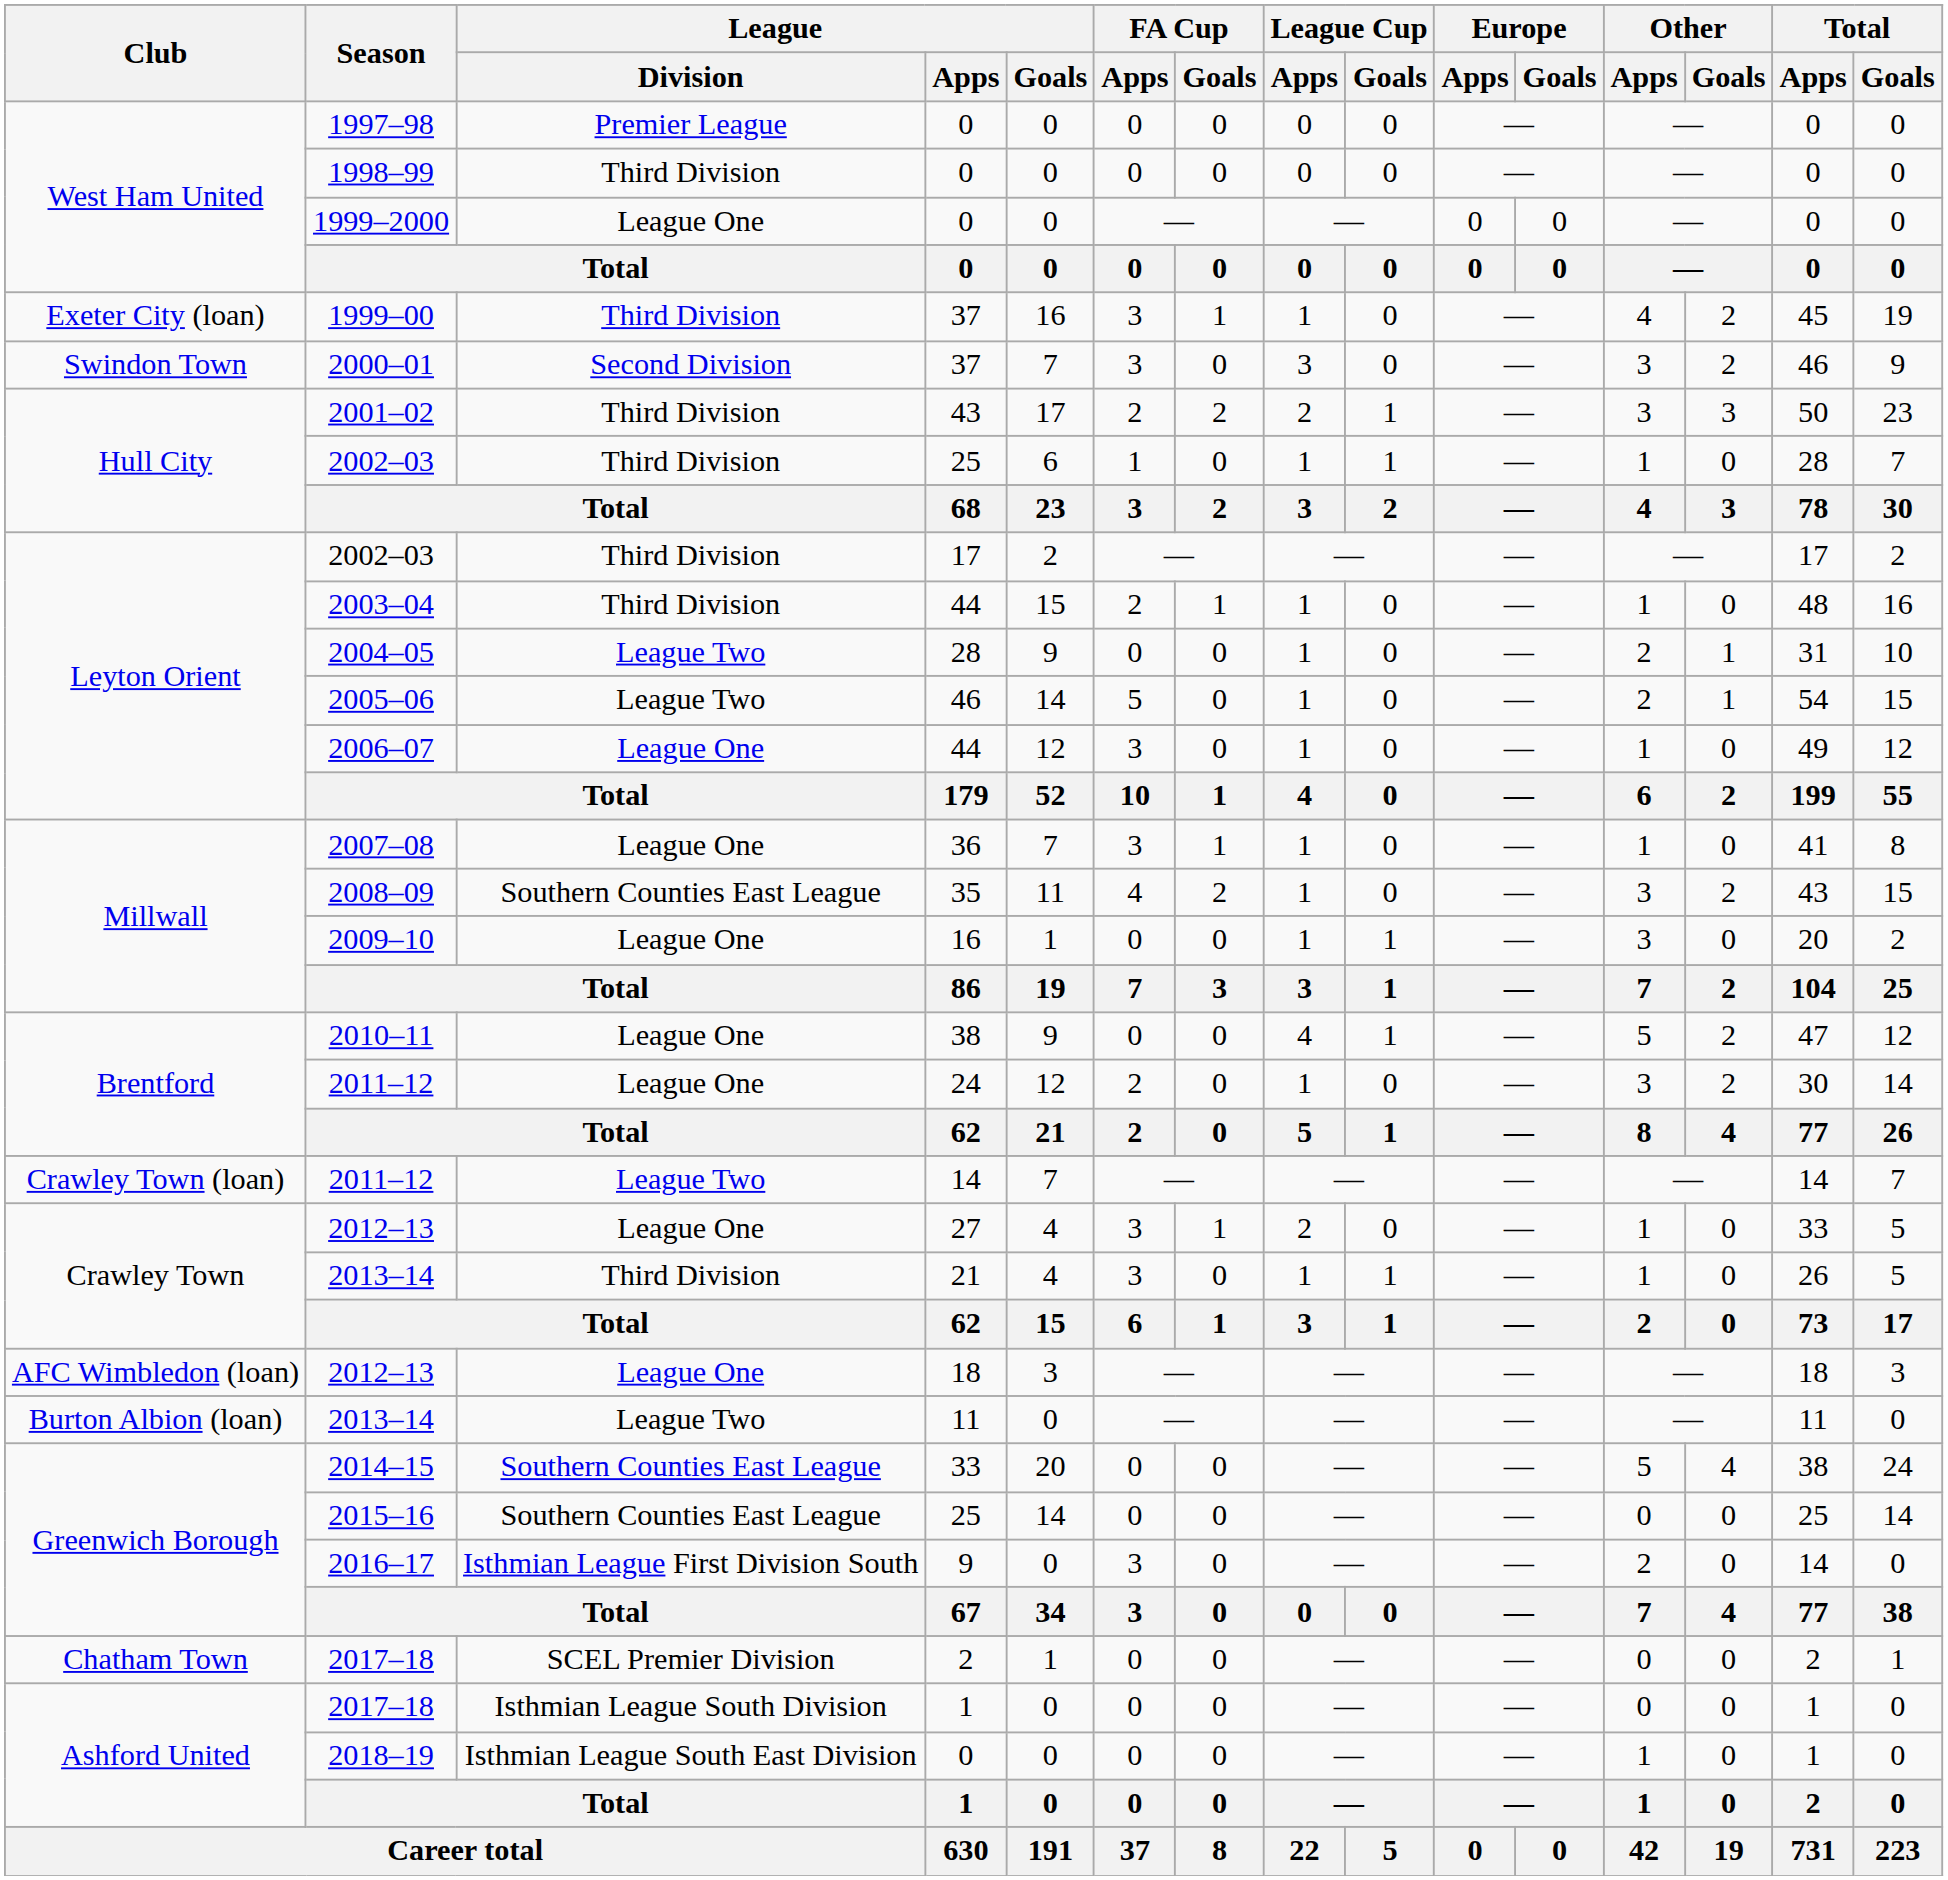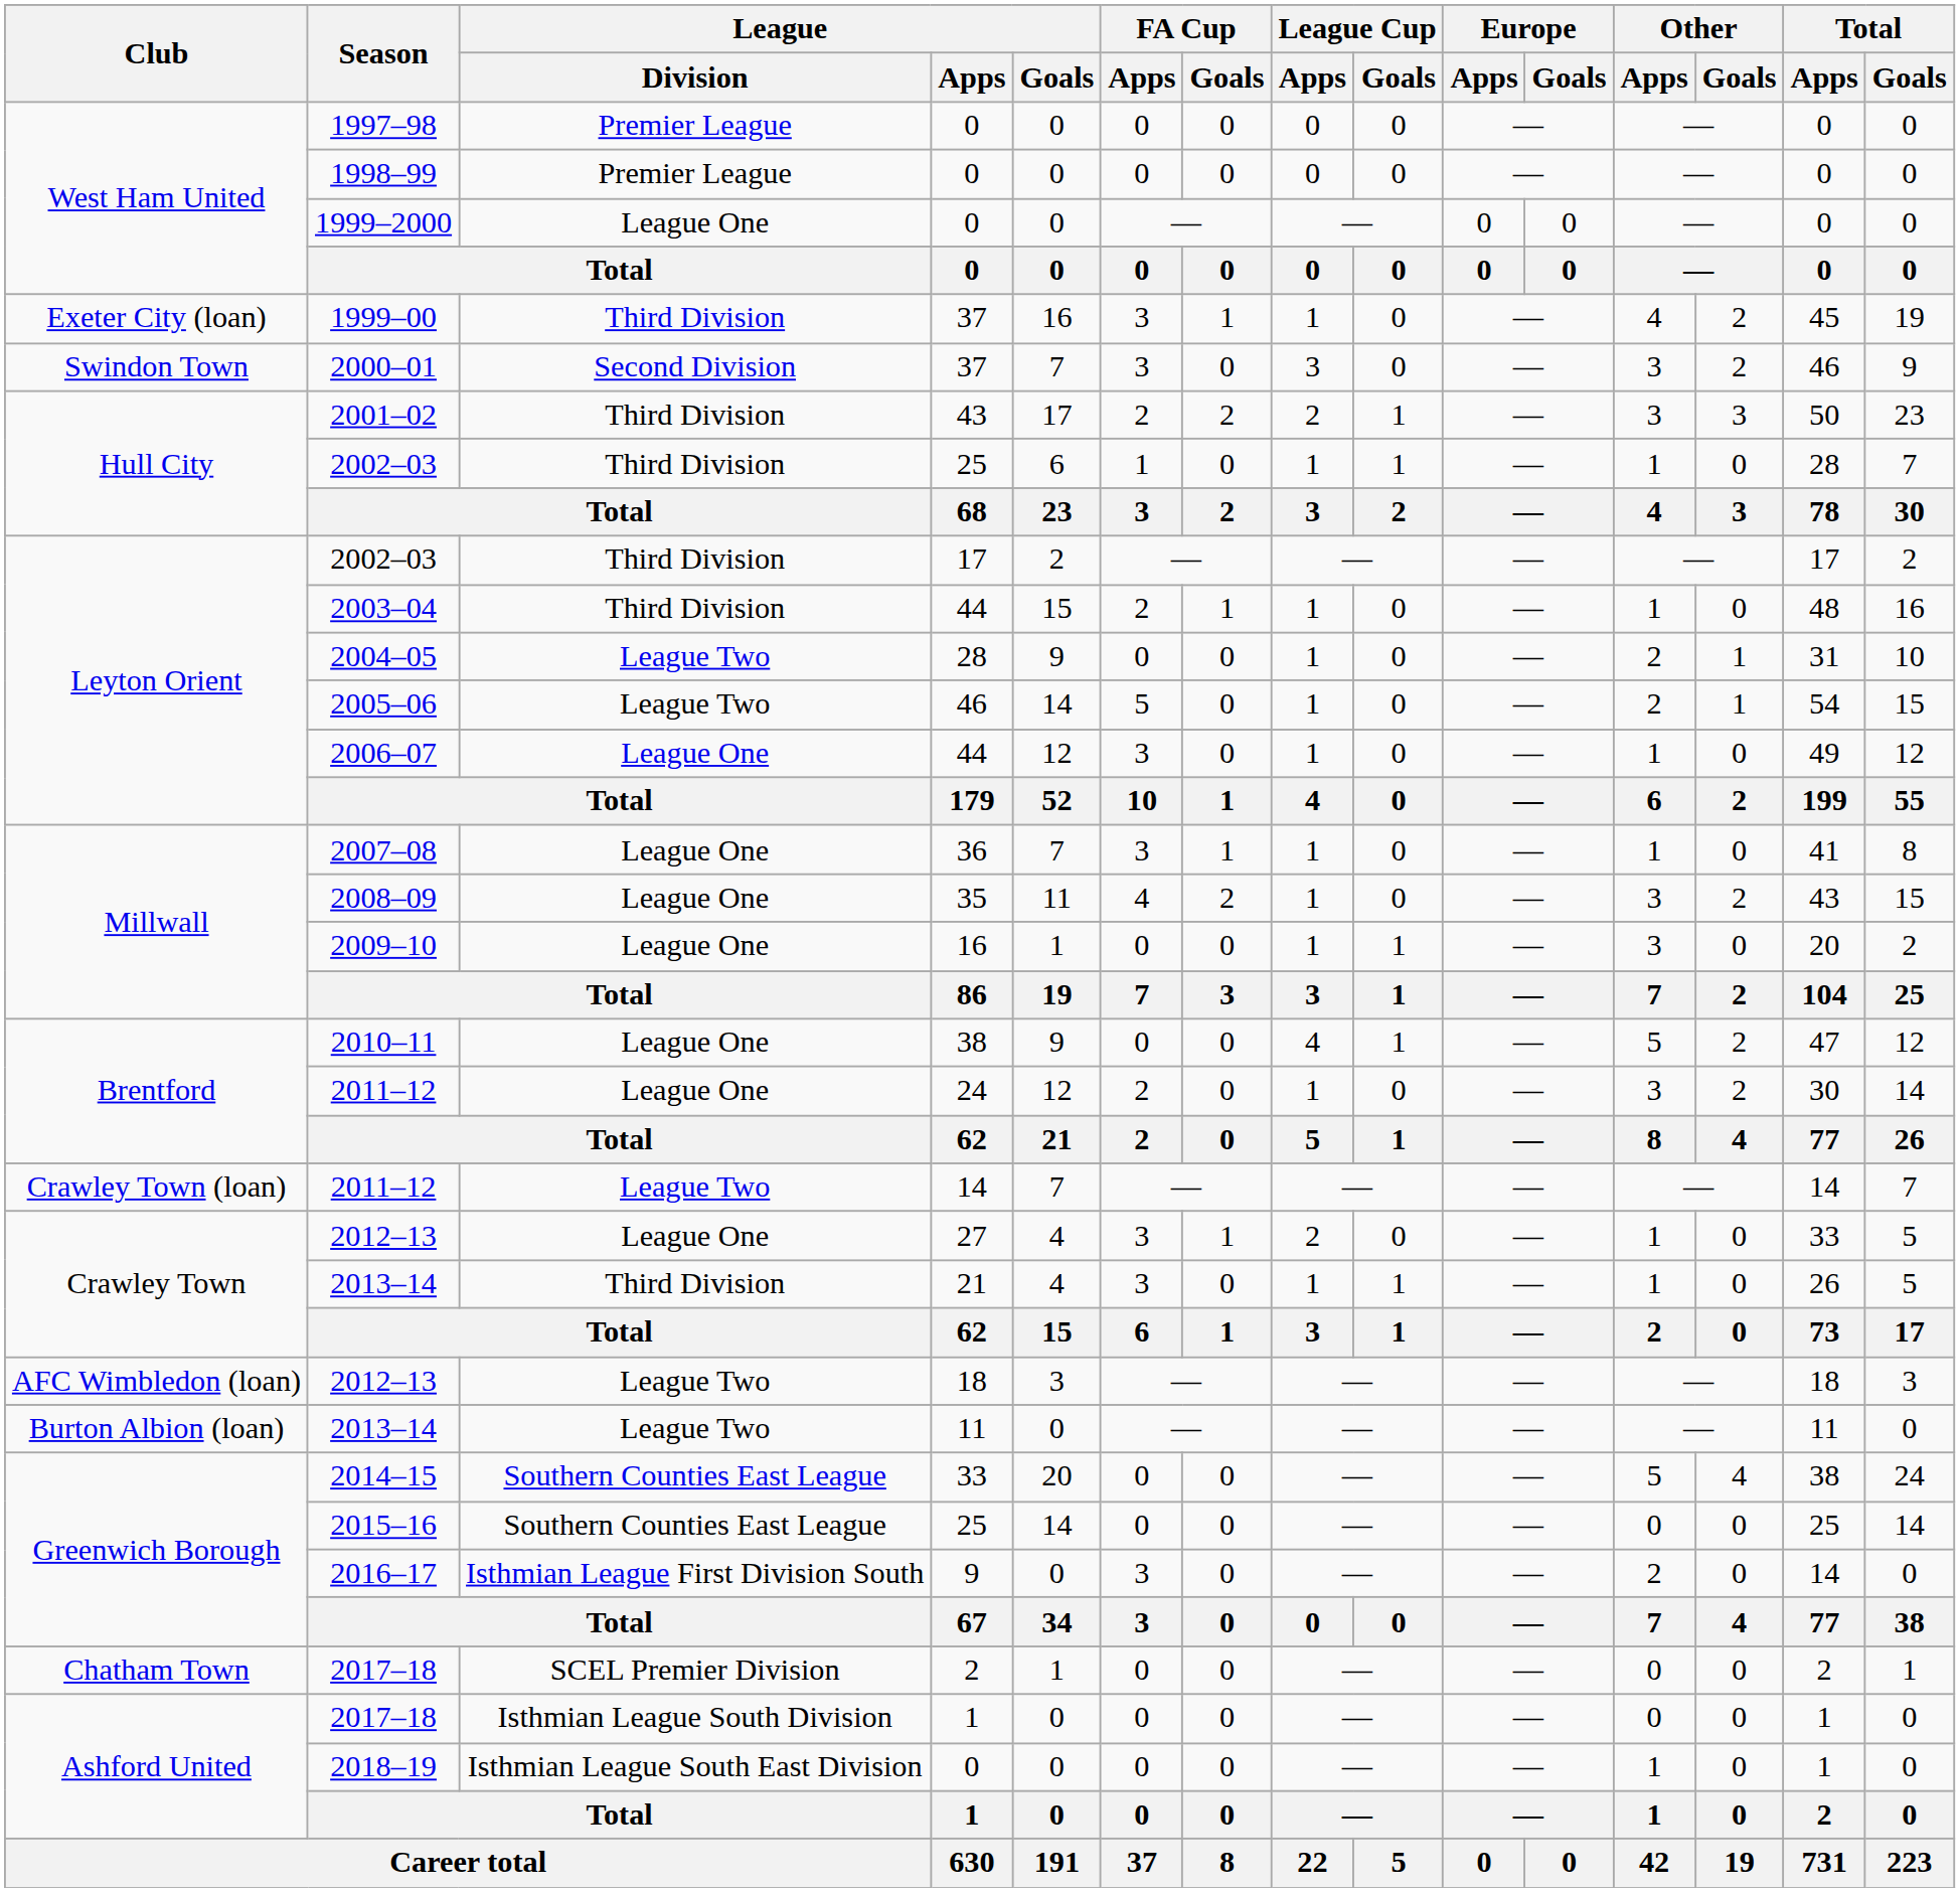1998–99 | League / Division: Third Division -> Premier League
2008–09 | League / Division: Southern Counties East League -> League One
2012–13 / 18 | League / Division: League One -> League Two
